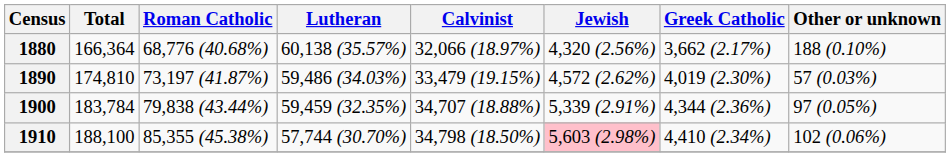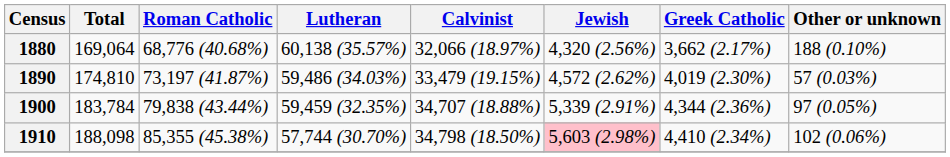1880 | Total: 166,364 -> 169,064
1910 | Total: 188,100 -> 188,098
